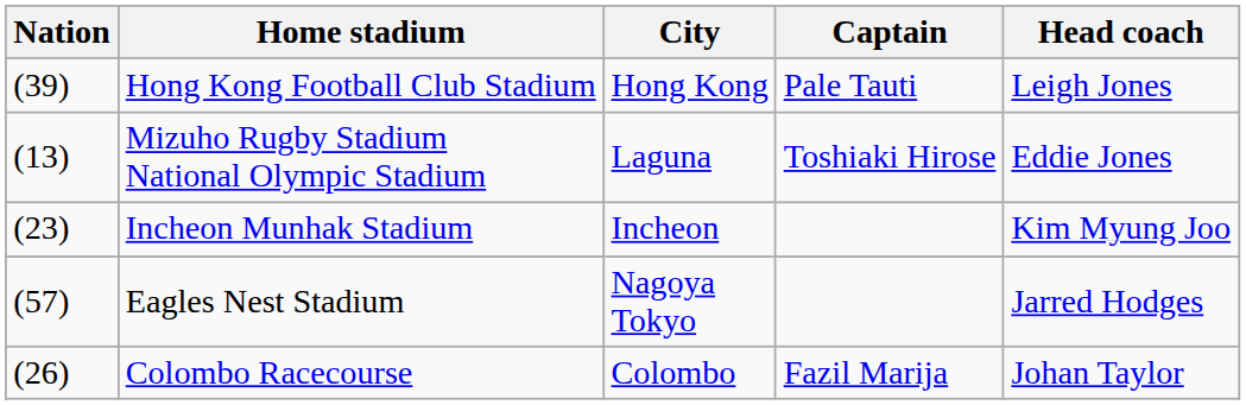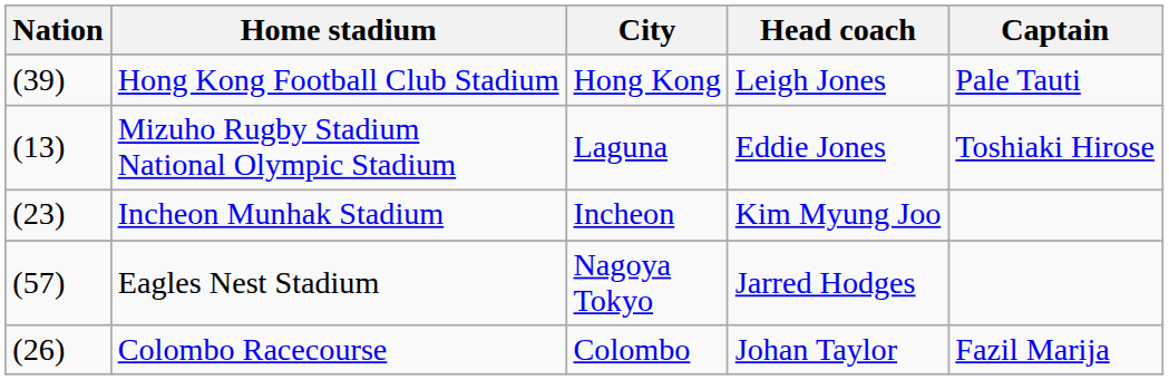columns swapped: Head coach <-> Captain
